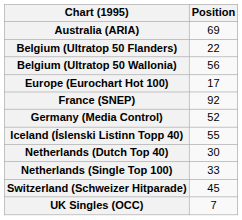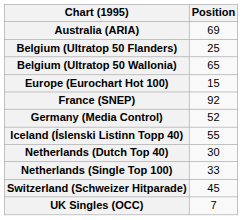Belgium (Ultratop 50 Flanders) | Position: 22 -> 25
Belgium (Ultratop 50 Wallonia) | Position: 56 -> 65
Europe (Eurochart Hot 100) | Position: 17 -> 15
